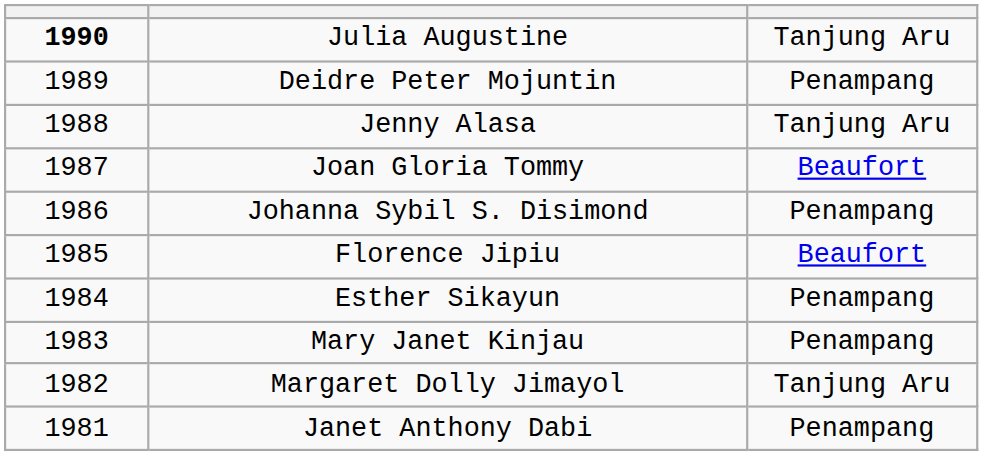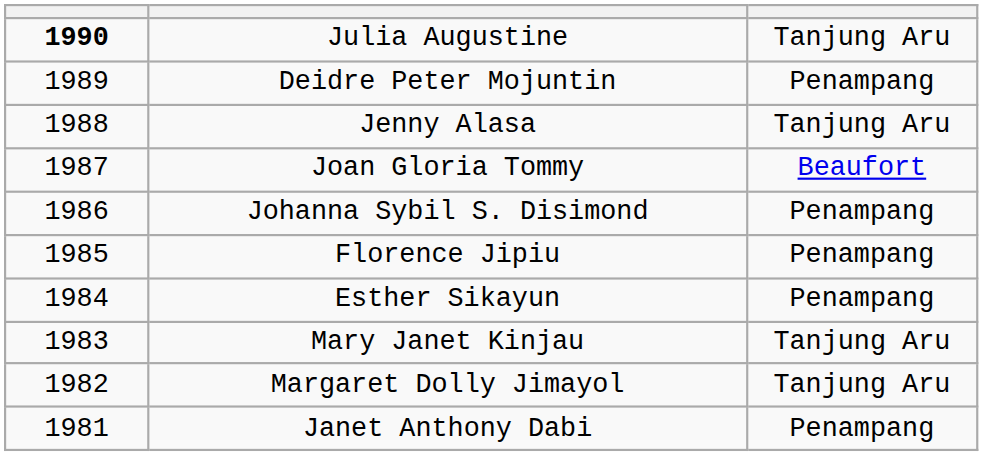Florence Jipiu | column 3: Beaufort -> Penampang
Mary Janet Kinjau | column 3: Penampang -> Tanjung Aru
